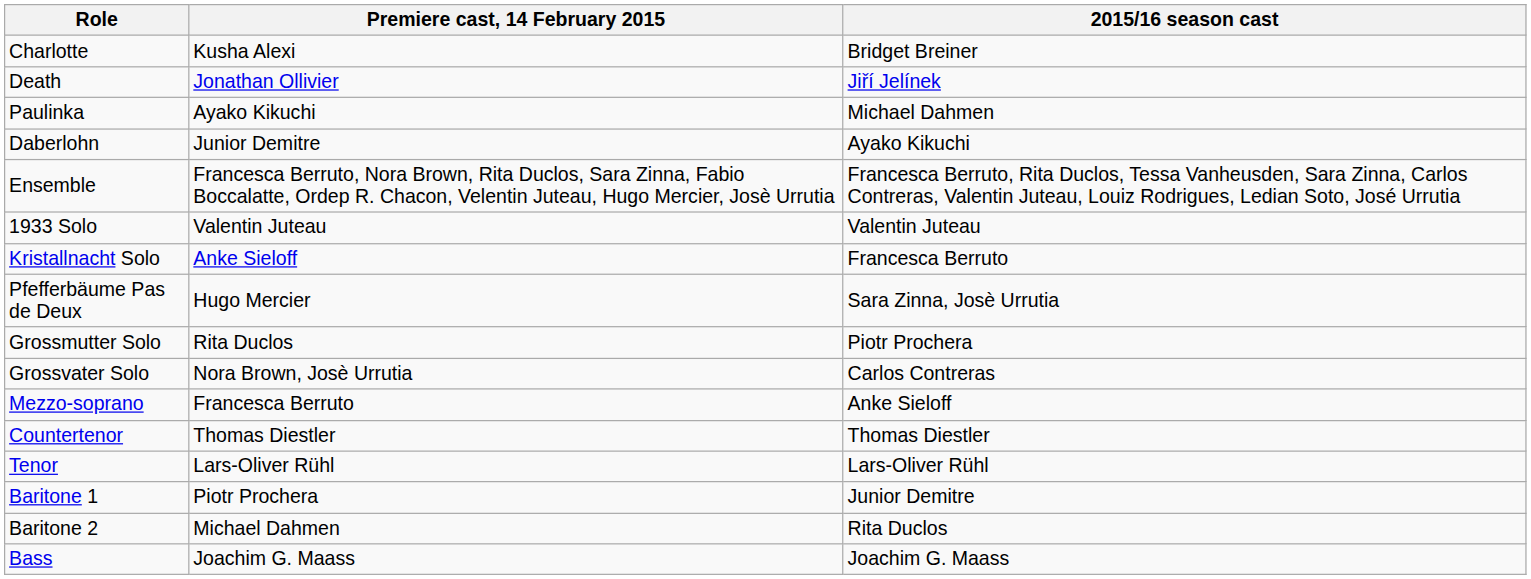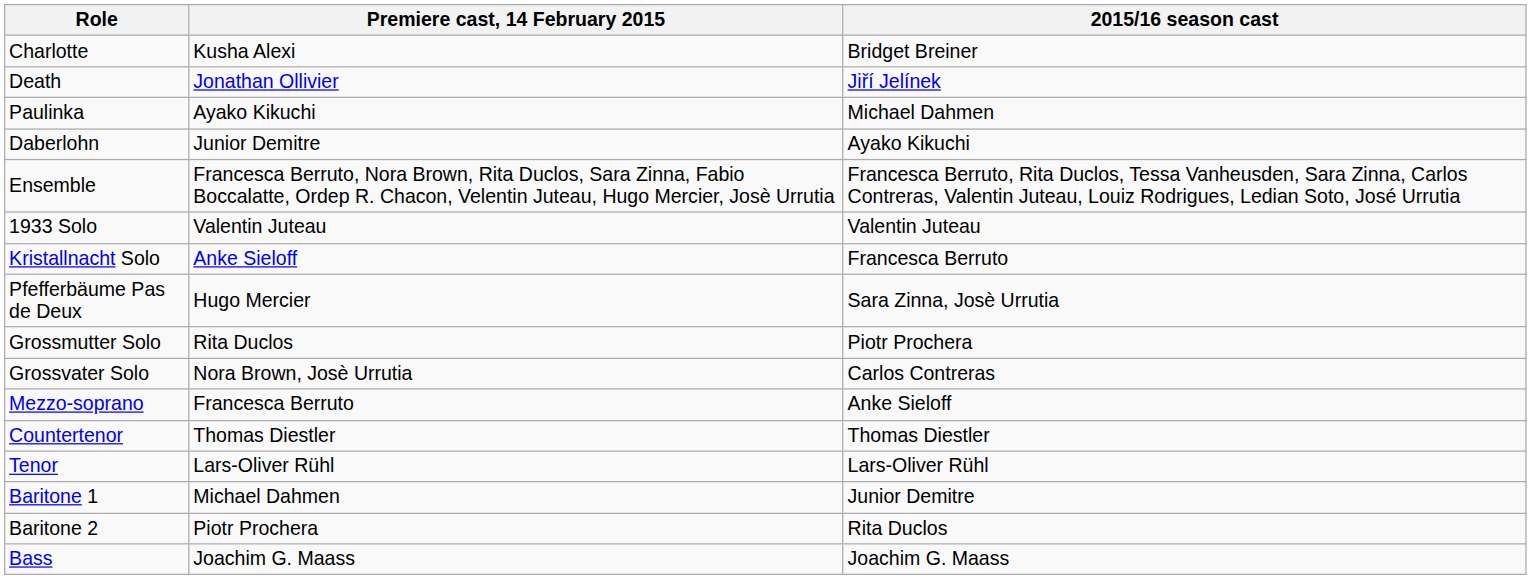Baritone 1 | Premiere cast, 14 February 2015: Piotr Prochera -> Michael Dahmen
Baritone 2 | Premiere cast, 14 February 2015: Michael Dahmen -> Piotr Prochera
